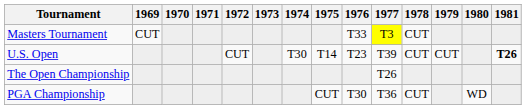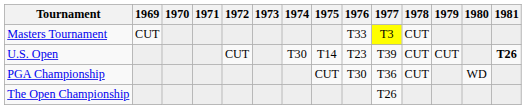rows swapped: The Open Championship <-> PGA Championship
